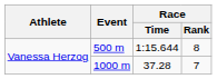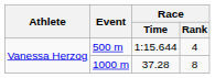500 m | Race / Rank: 8 -> 4
1000 m | Race / Rank: 7 -> 8
